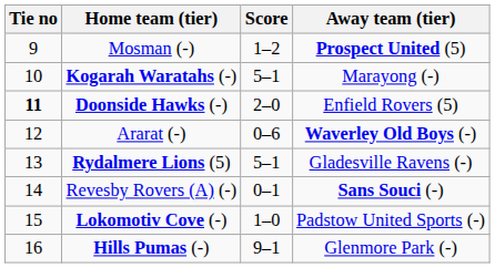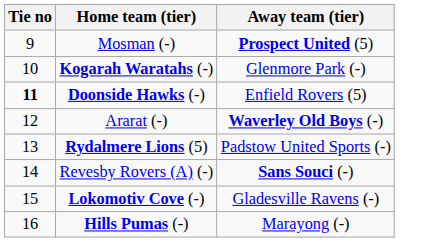- column: Score | 1–2 | 5–1 | 2–0 | 0–6 | 5–1 | 0–1 | 1–0 | 9–1
Kogarah Waratahs (-) | Away team (tier): Marayong (-) -> Glenmore Park (-)
Rydalmere Lions (5) | Away team (tier): Gladesville Ravens (-) -> Padstow United Sports (-)
Lokomotiv Cove (-) | Away team (tier): Padstow United Sports (-) -> Gladesville Ravens (-)
Hills Pumas (-) | Away team (tier): Glenmore Park (-) -> Marayong (-)
